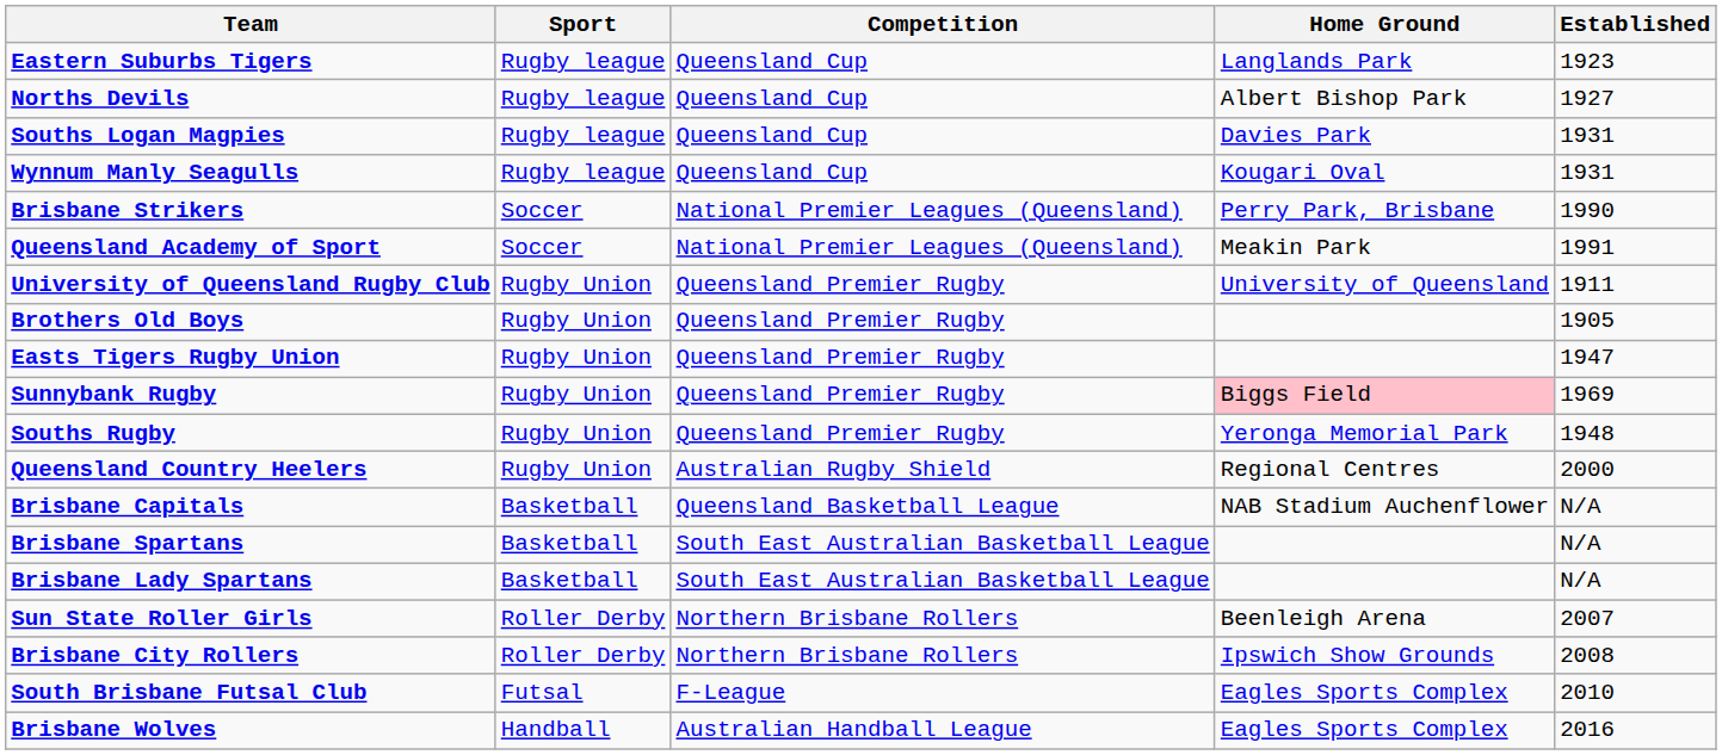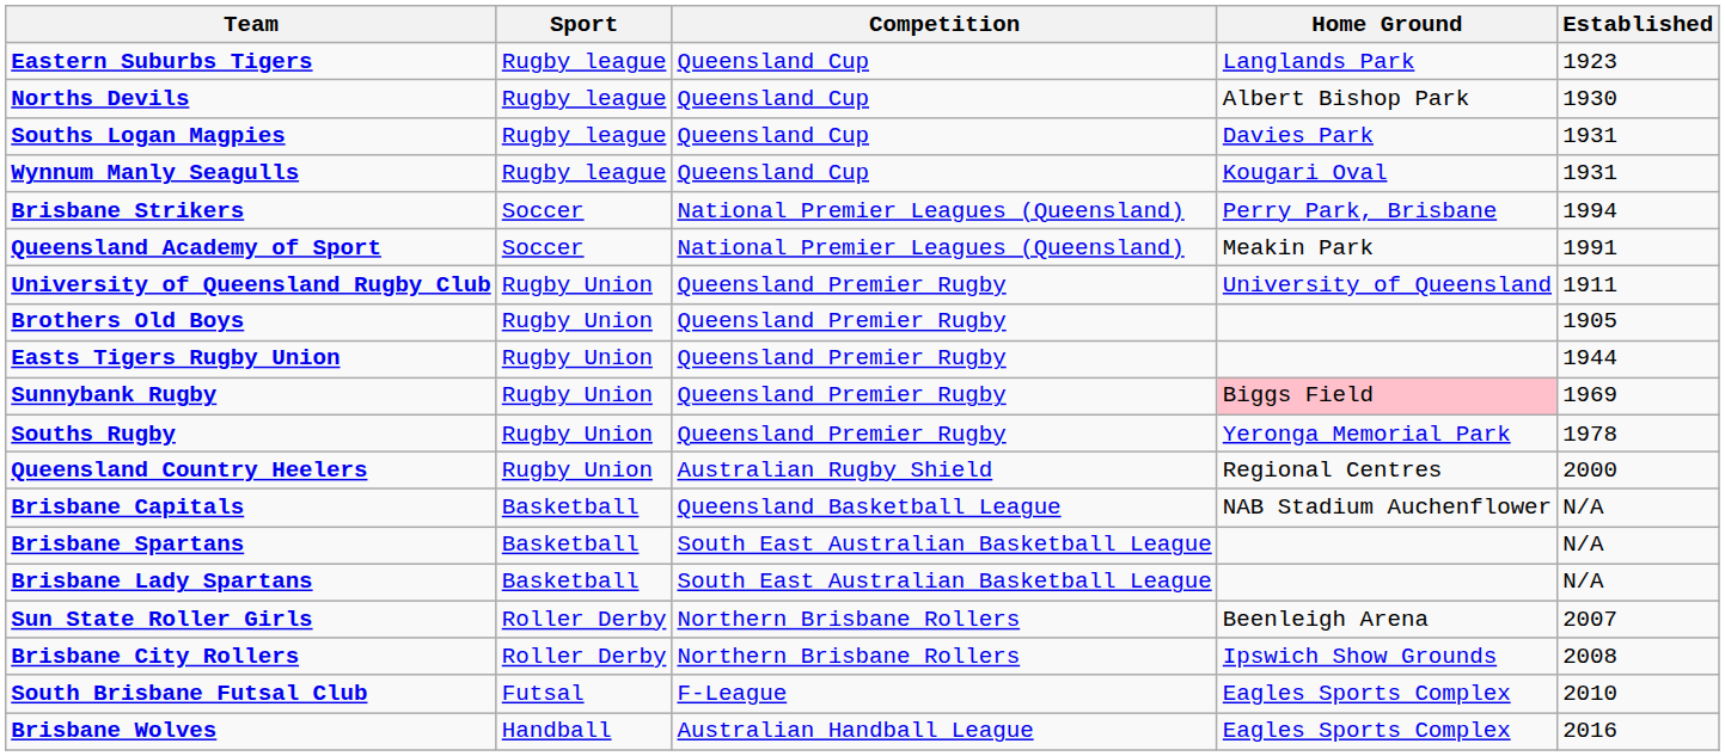Norths Devils | Established: 1927 -> 1930
Brisbane Strikers | Established: 1990 -> 1994
Easts Tigers Rugby Union | Established: 1947 -> 1944
Souths Rugby | Established: 1948 -> 1978
